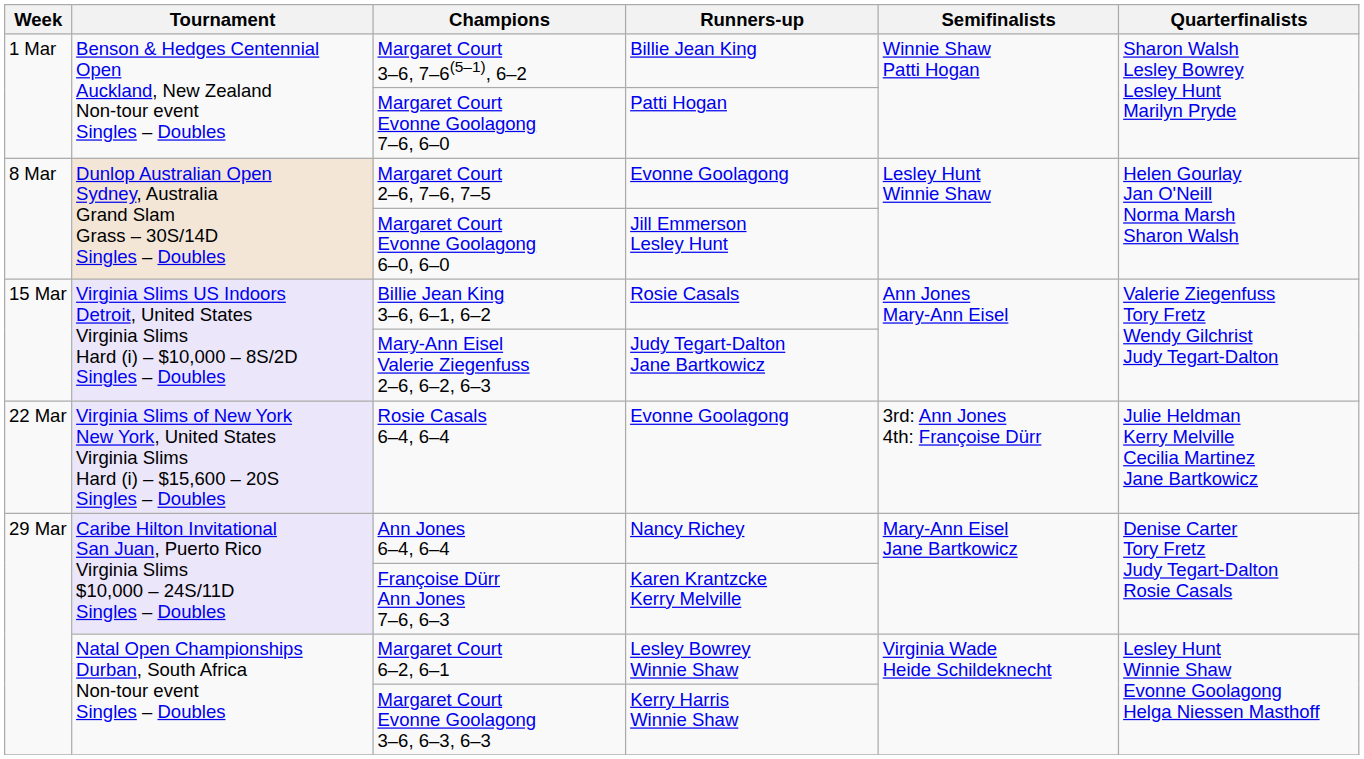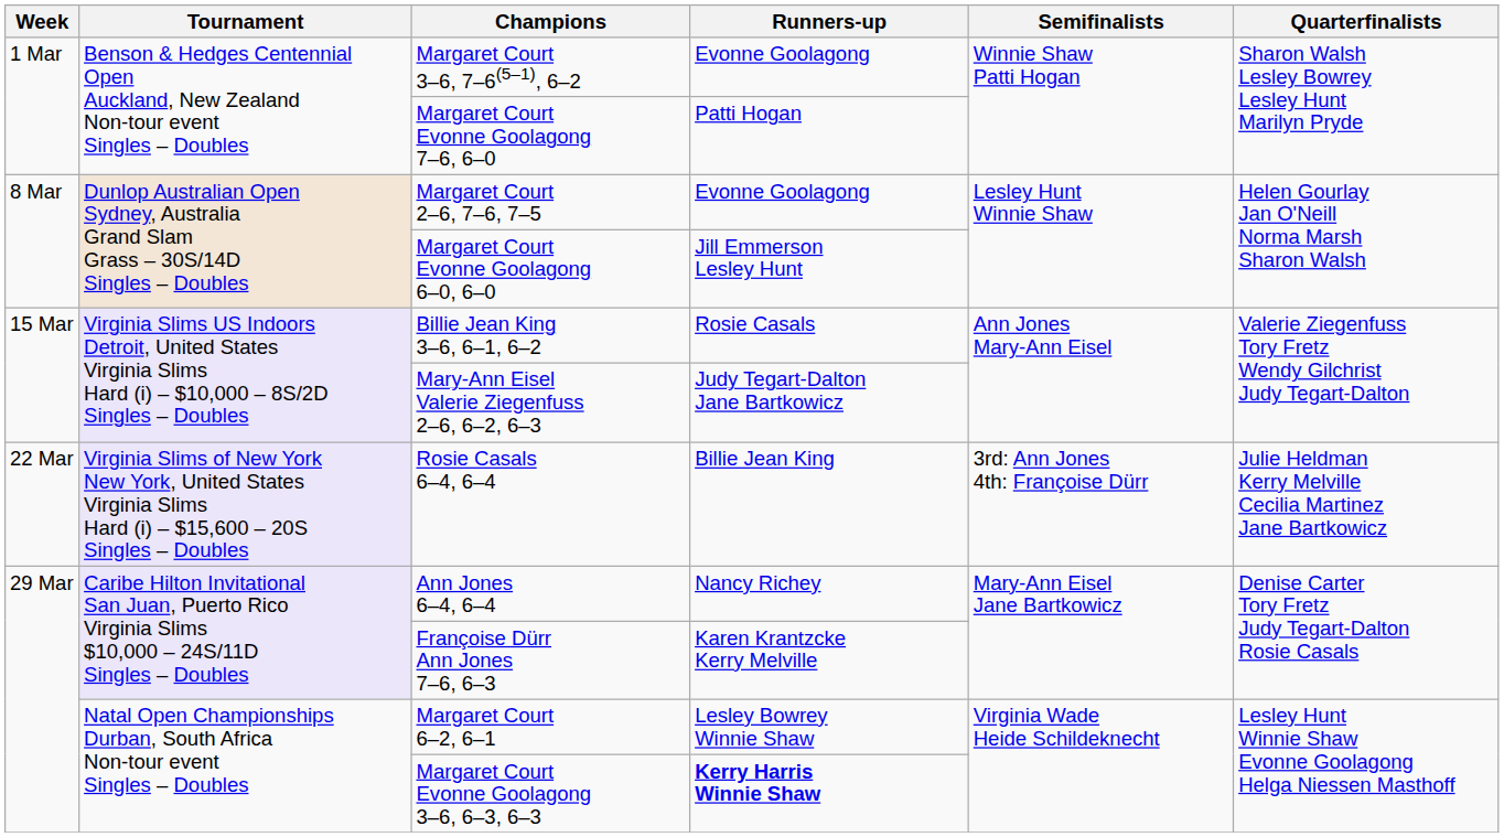Margaret Court 3–6, 7–6(5–1), 6–2 | Runners-up: Billie Jean King -> Evonne Goolagong
Rosie Casals 6–4, 6–4 | Runners-up: Evonne Goolagong -> Billie Jean King
Margaret Court Evonne Goolagong 3–6, 6–3, 6–3 | Runners-up: normal -> bold
